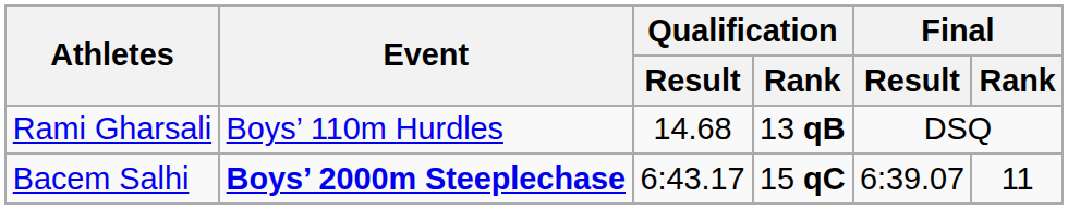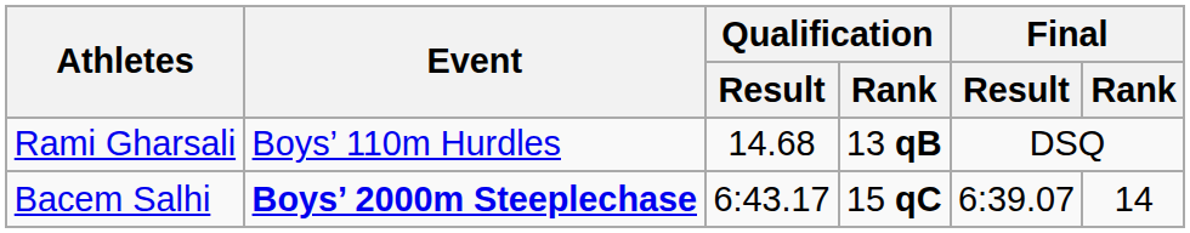Bacem Salhi | Final / Rank: 11 -> 14
